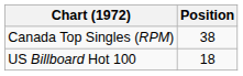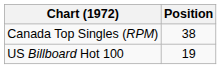US Billboard Hot 100 | Position: 18 -> 19
